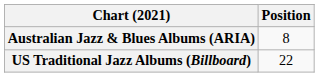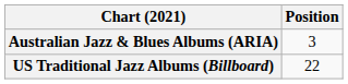Australian Jazz & Blues Albums (ARIA) | Position: 8 -> 3
